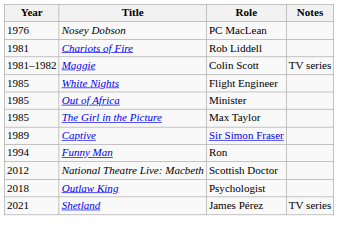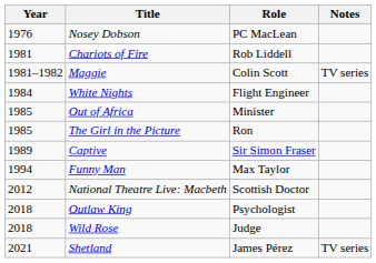White Nights | Year: 1985 -> 1984
The Girl in the Picture | Role: Max Taylor -> Ron
Funny Man | Role: Ron -> Max Taylor
+ row: 2018 | Wild Rose | Judge
